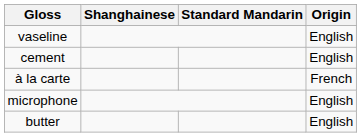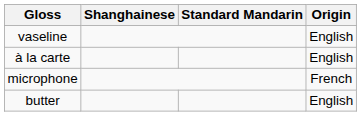- row: cement | English
à la carte | Origin: French -> English
microphone | Origin: English -> French
